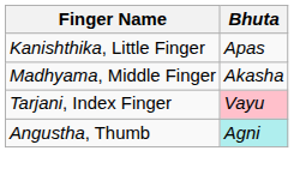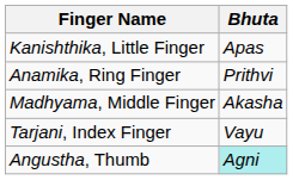+ row: Anamika, Ring Finger | Prithvi
Tarjani, Index Finger | Bhuta: pink background -> no background
